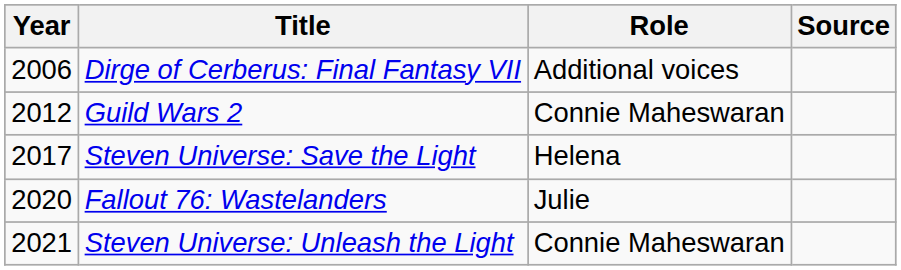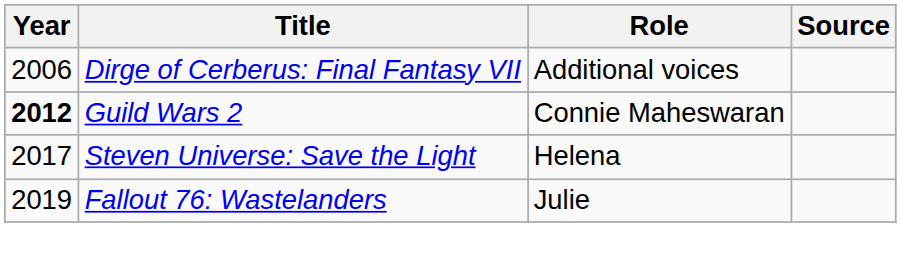Guild Wars 2 | Year: normal -> bold
Fallout 76: Wastelanders | Year: 2020 -> 2019
- row: 2021 | Steven Universe: Unleash the Light | Connie Maheswaran
